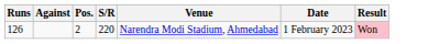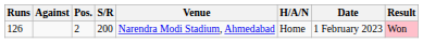+ column: H/A/N | Home
126 | S/R: 220 -> 200
